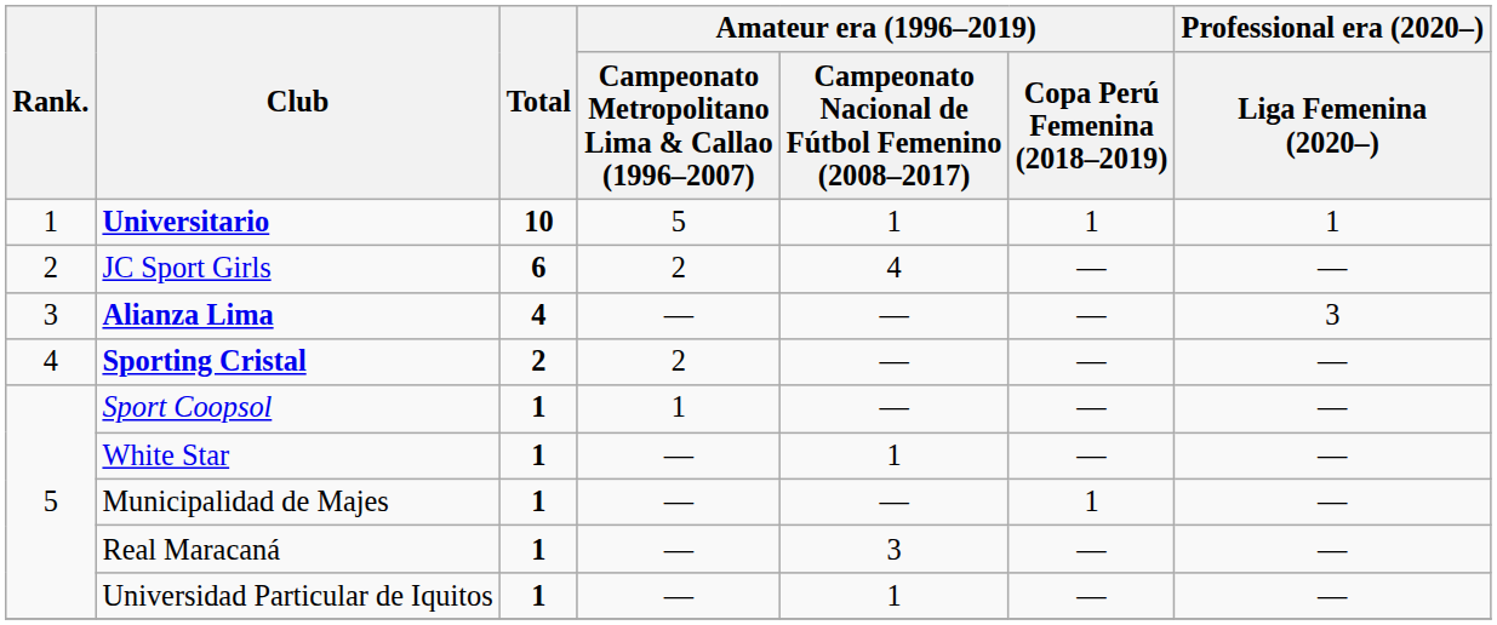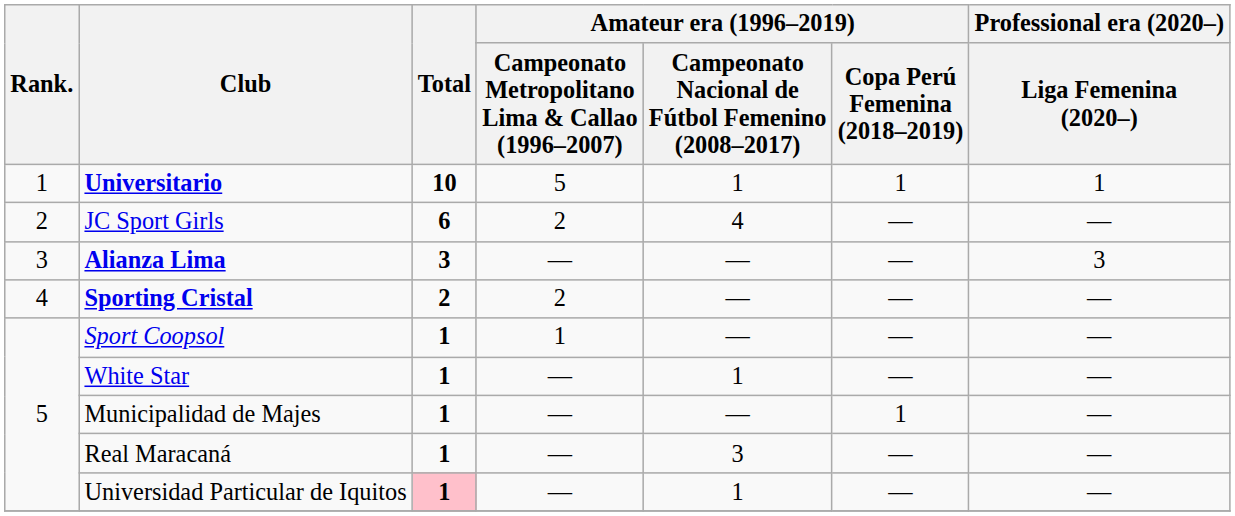Alianza Lima | Total: 4 -> 3
Universidad Particular de Iquitos | Total: no background -> pink background
